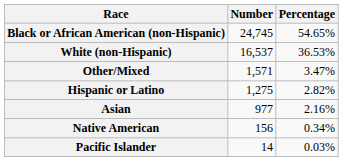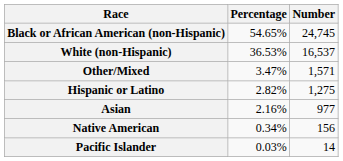columns swapped: Number <-> Percentage
